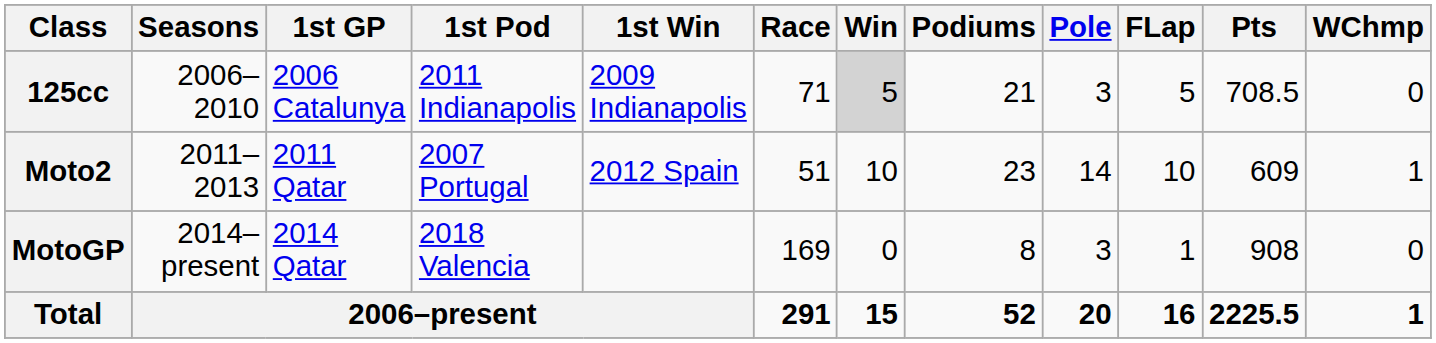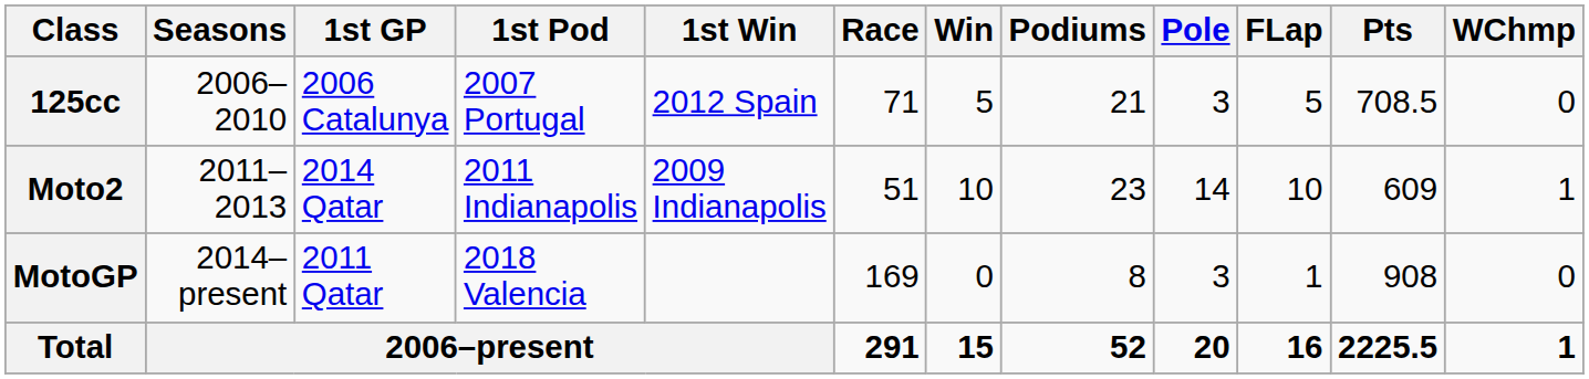125cc | 1st Pod: 2011 Indianapolis -> 2007 Portugal
125cc | 1st Win: 2009 Indianapolis -> 2012 Spain
125cc | Win: lightgrey background -> no background
Moto2 | 1st GP: 2011 Qatar -> 2014 Qatar
Moto2 | 1st Pod: 2007 Portugal -> 2011 Indianapolis
Moto2 | 1st Win: 2012 Spain -> 2009 Indianapolis
MotoGP | 1st GP: 2014 Qatar -> 2011 Qatar
